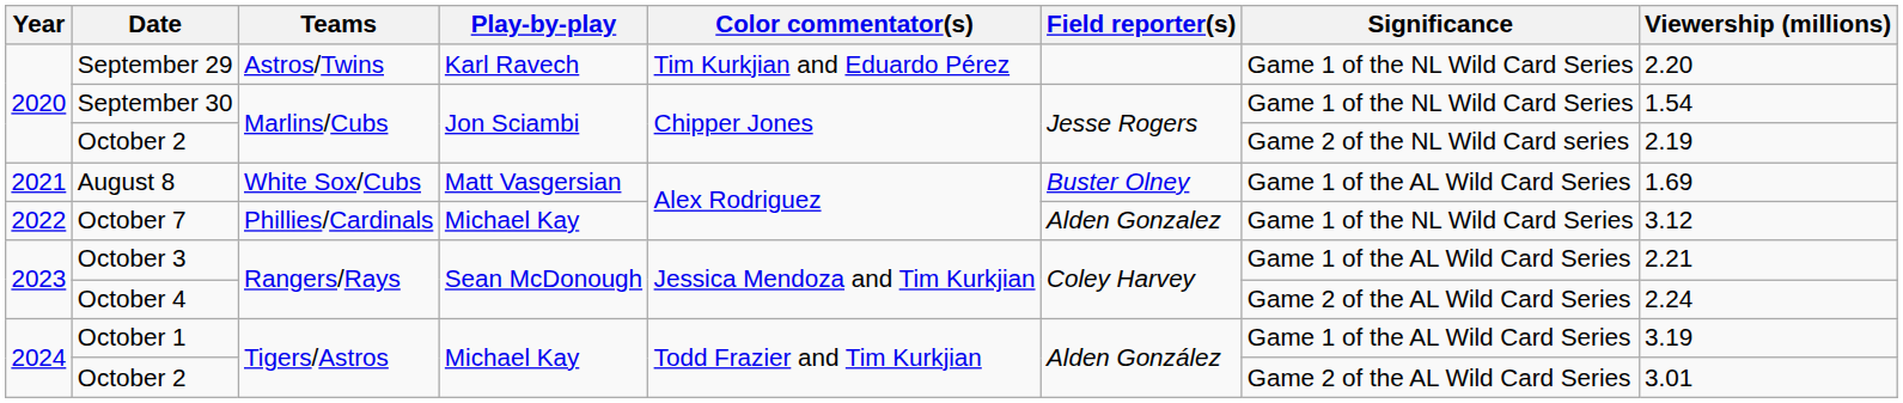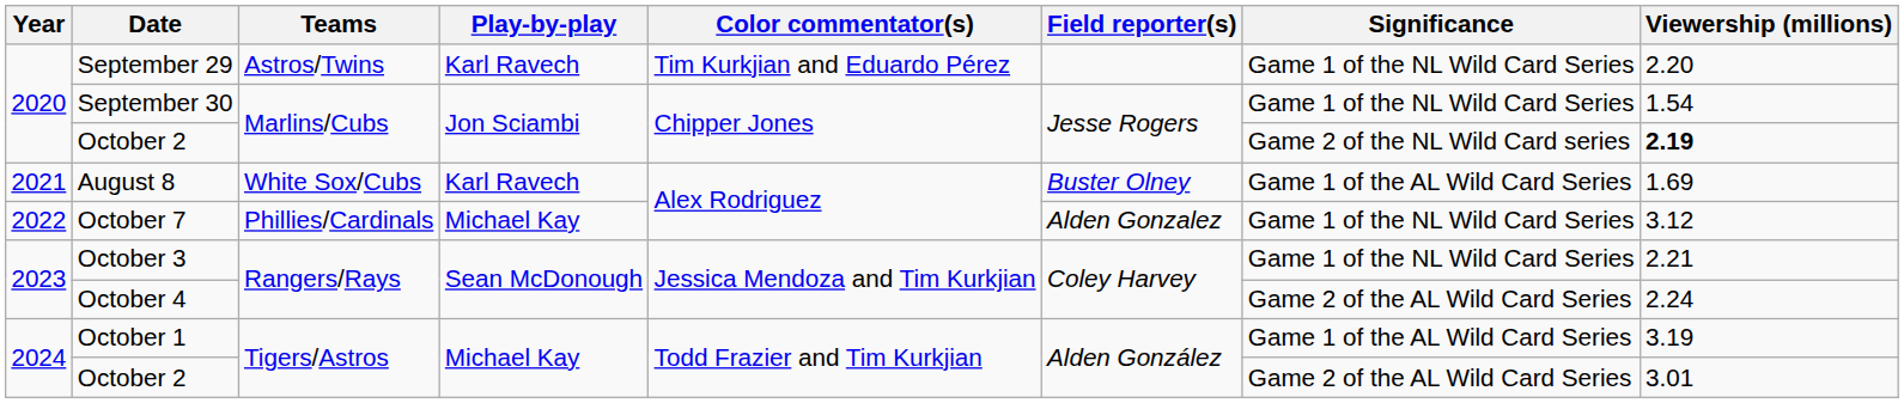October 2 / Marlins/Cubs | Viewership (millions): normal -> bold
August 8 | Play-by-play: Matt Vasgersian -> Karl Ravech
October 3 | Significance: Game 1 of the AL Wild Card Series -> Game 1 of the NL Wild Card Series
